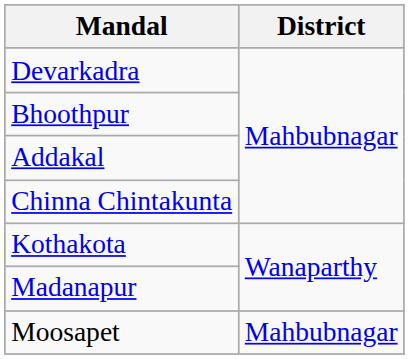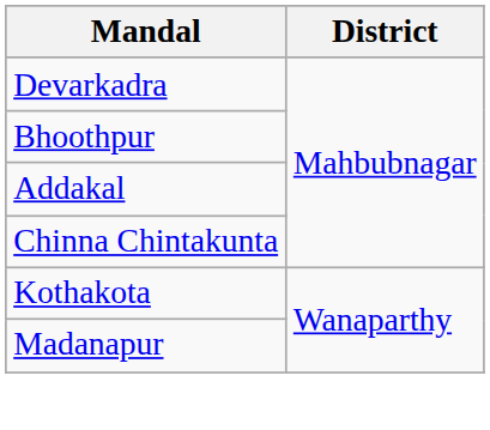- row: Moosapet | Mahbubnagar
